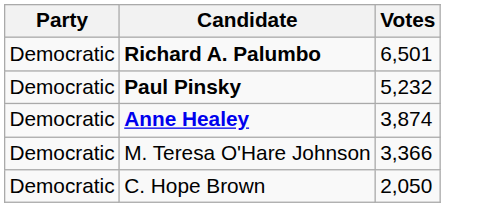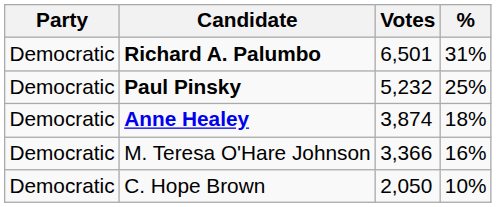+ column: % | 31% | 25% | 18% | 16% | 10%
